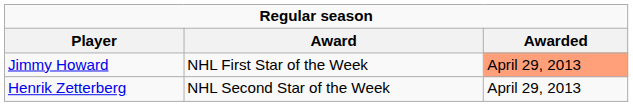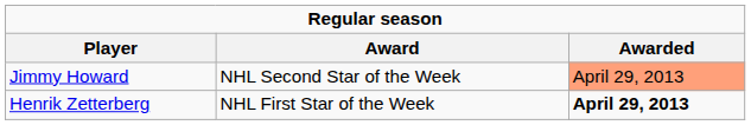Jimmy Howard | Award: NHL First Star of the Week -> NHL Second Star of the Week
Henrik Zetterberg | Award: NHL Second Star of the Week -> NHL First Star of the Week
Henrik Zetterberg | Awarded: normal -> bold
